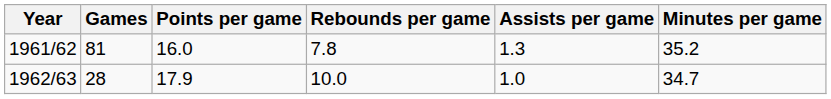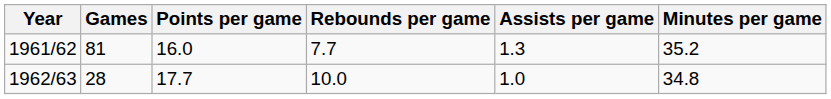1961/62 | Rebounds per game: 7.8 -> 7.7
1962/63 | Points per game: 17.9 -> 17.7
1962/63 | Minutes per game: 34.7 -> 34.8
